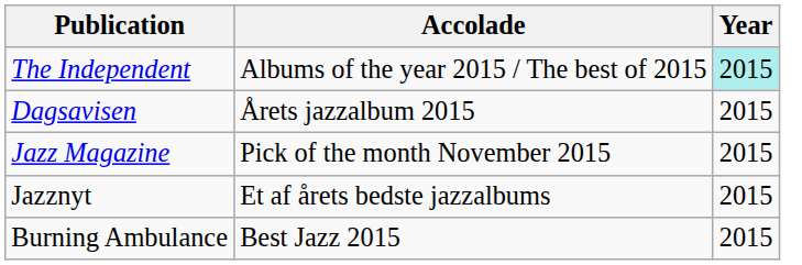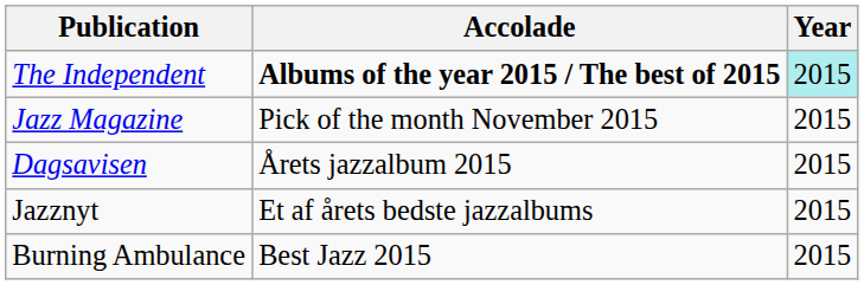The Independent | Accolade: normal -> bold
rows swapped: Jazz Magazine <-> Dagsavisen
